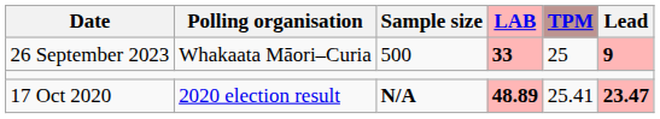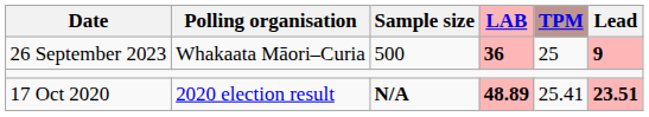26 September 2023 | LAB: 33 -> 36
17 Oct 2020 | Lead: 23.47 -> 23.51
